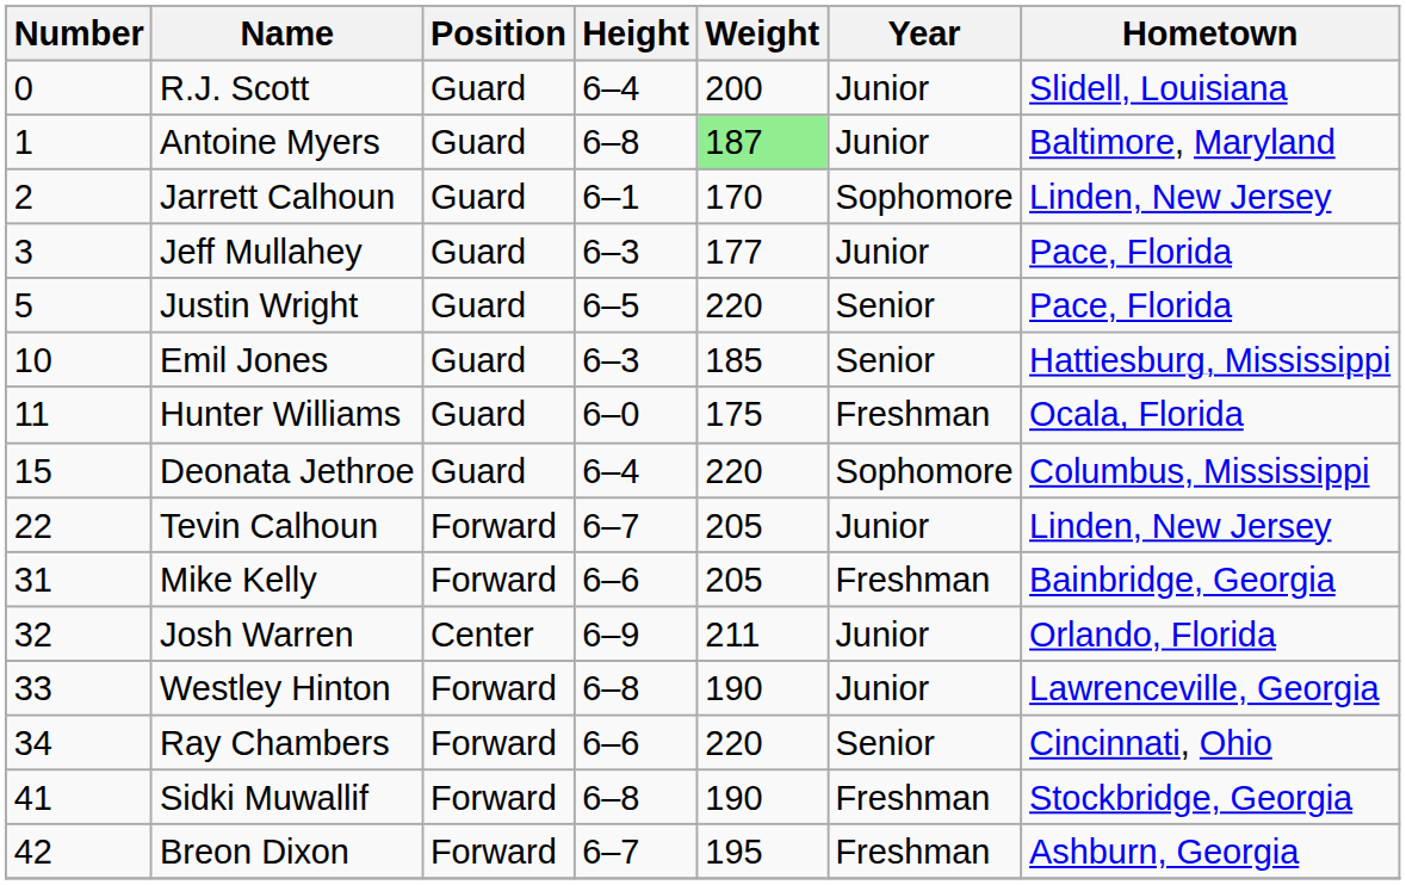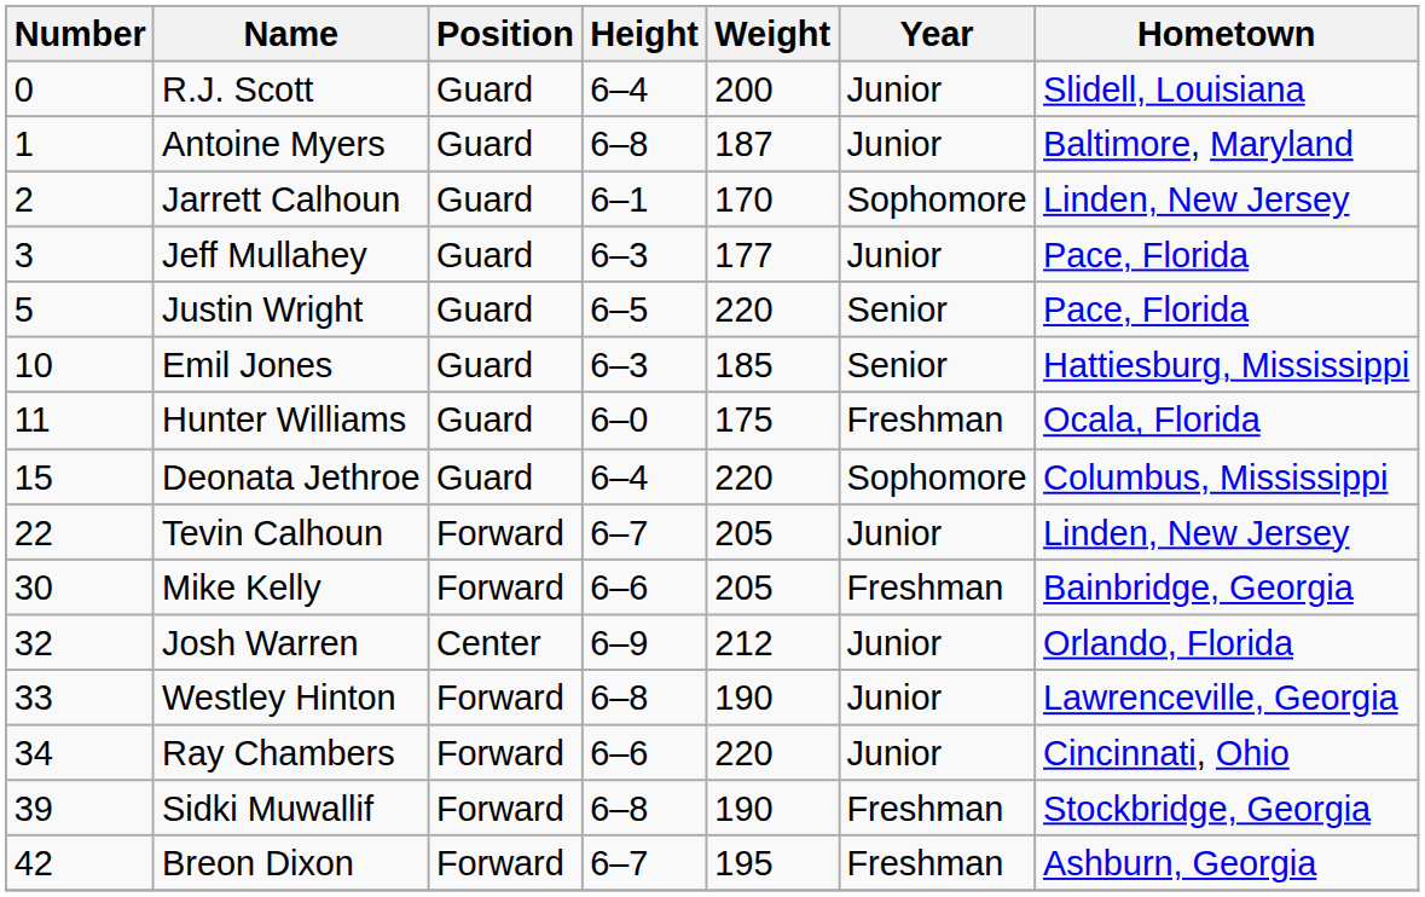Antoine Myers | Weight: lightgreen background -> no background
Mike Kelly | Number: 31 -> 30
Josh Warren | Weight: 211 -> 212
Ray Chambers | Year: Senior -> Junior
Sidki Muwallif | Number: 41 -> 39
